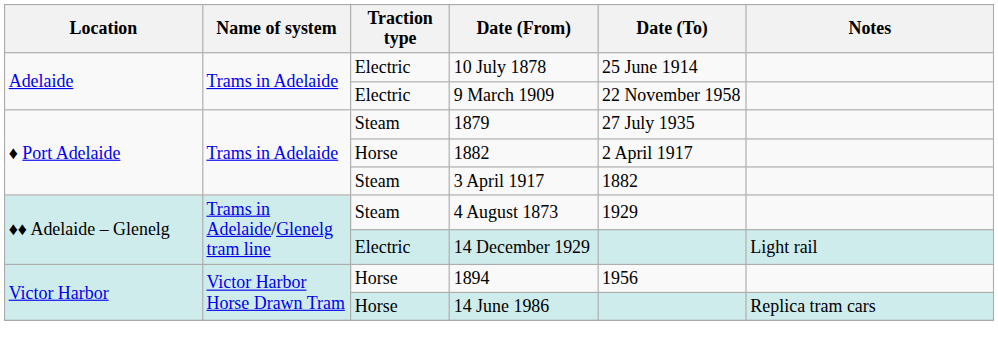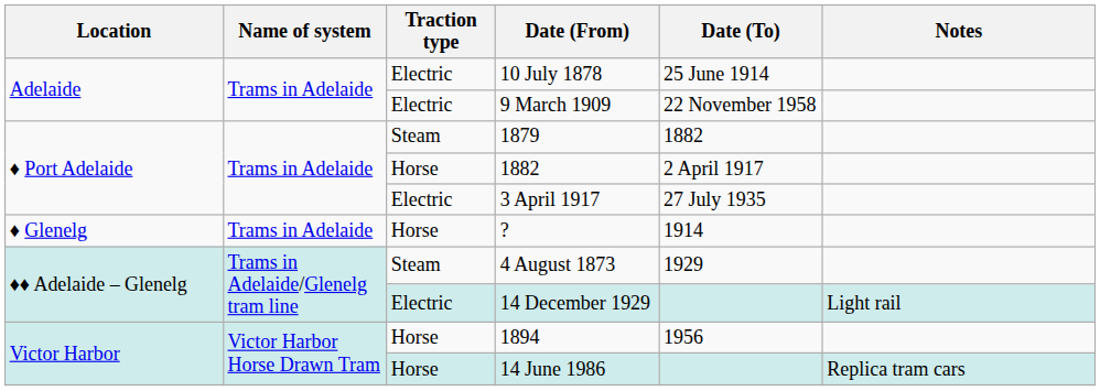1879 | Date (To): 27 July 1935 -> 1882
3 April 1917 | Traction type: Steam -> Electric
3 April 1917 | Date (To): 1882 -> 27 July 1935
+ row: ♦ Glenelg | Trams in Adelaide | Horse | ? | 1914
